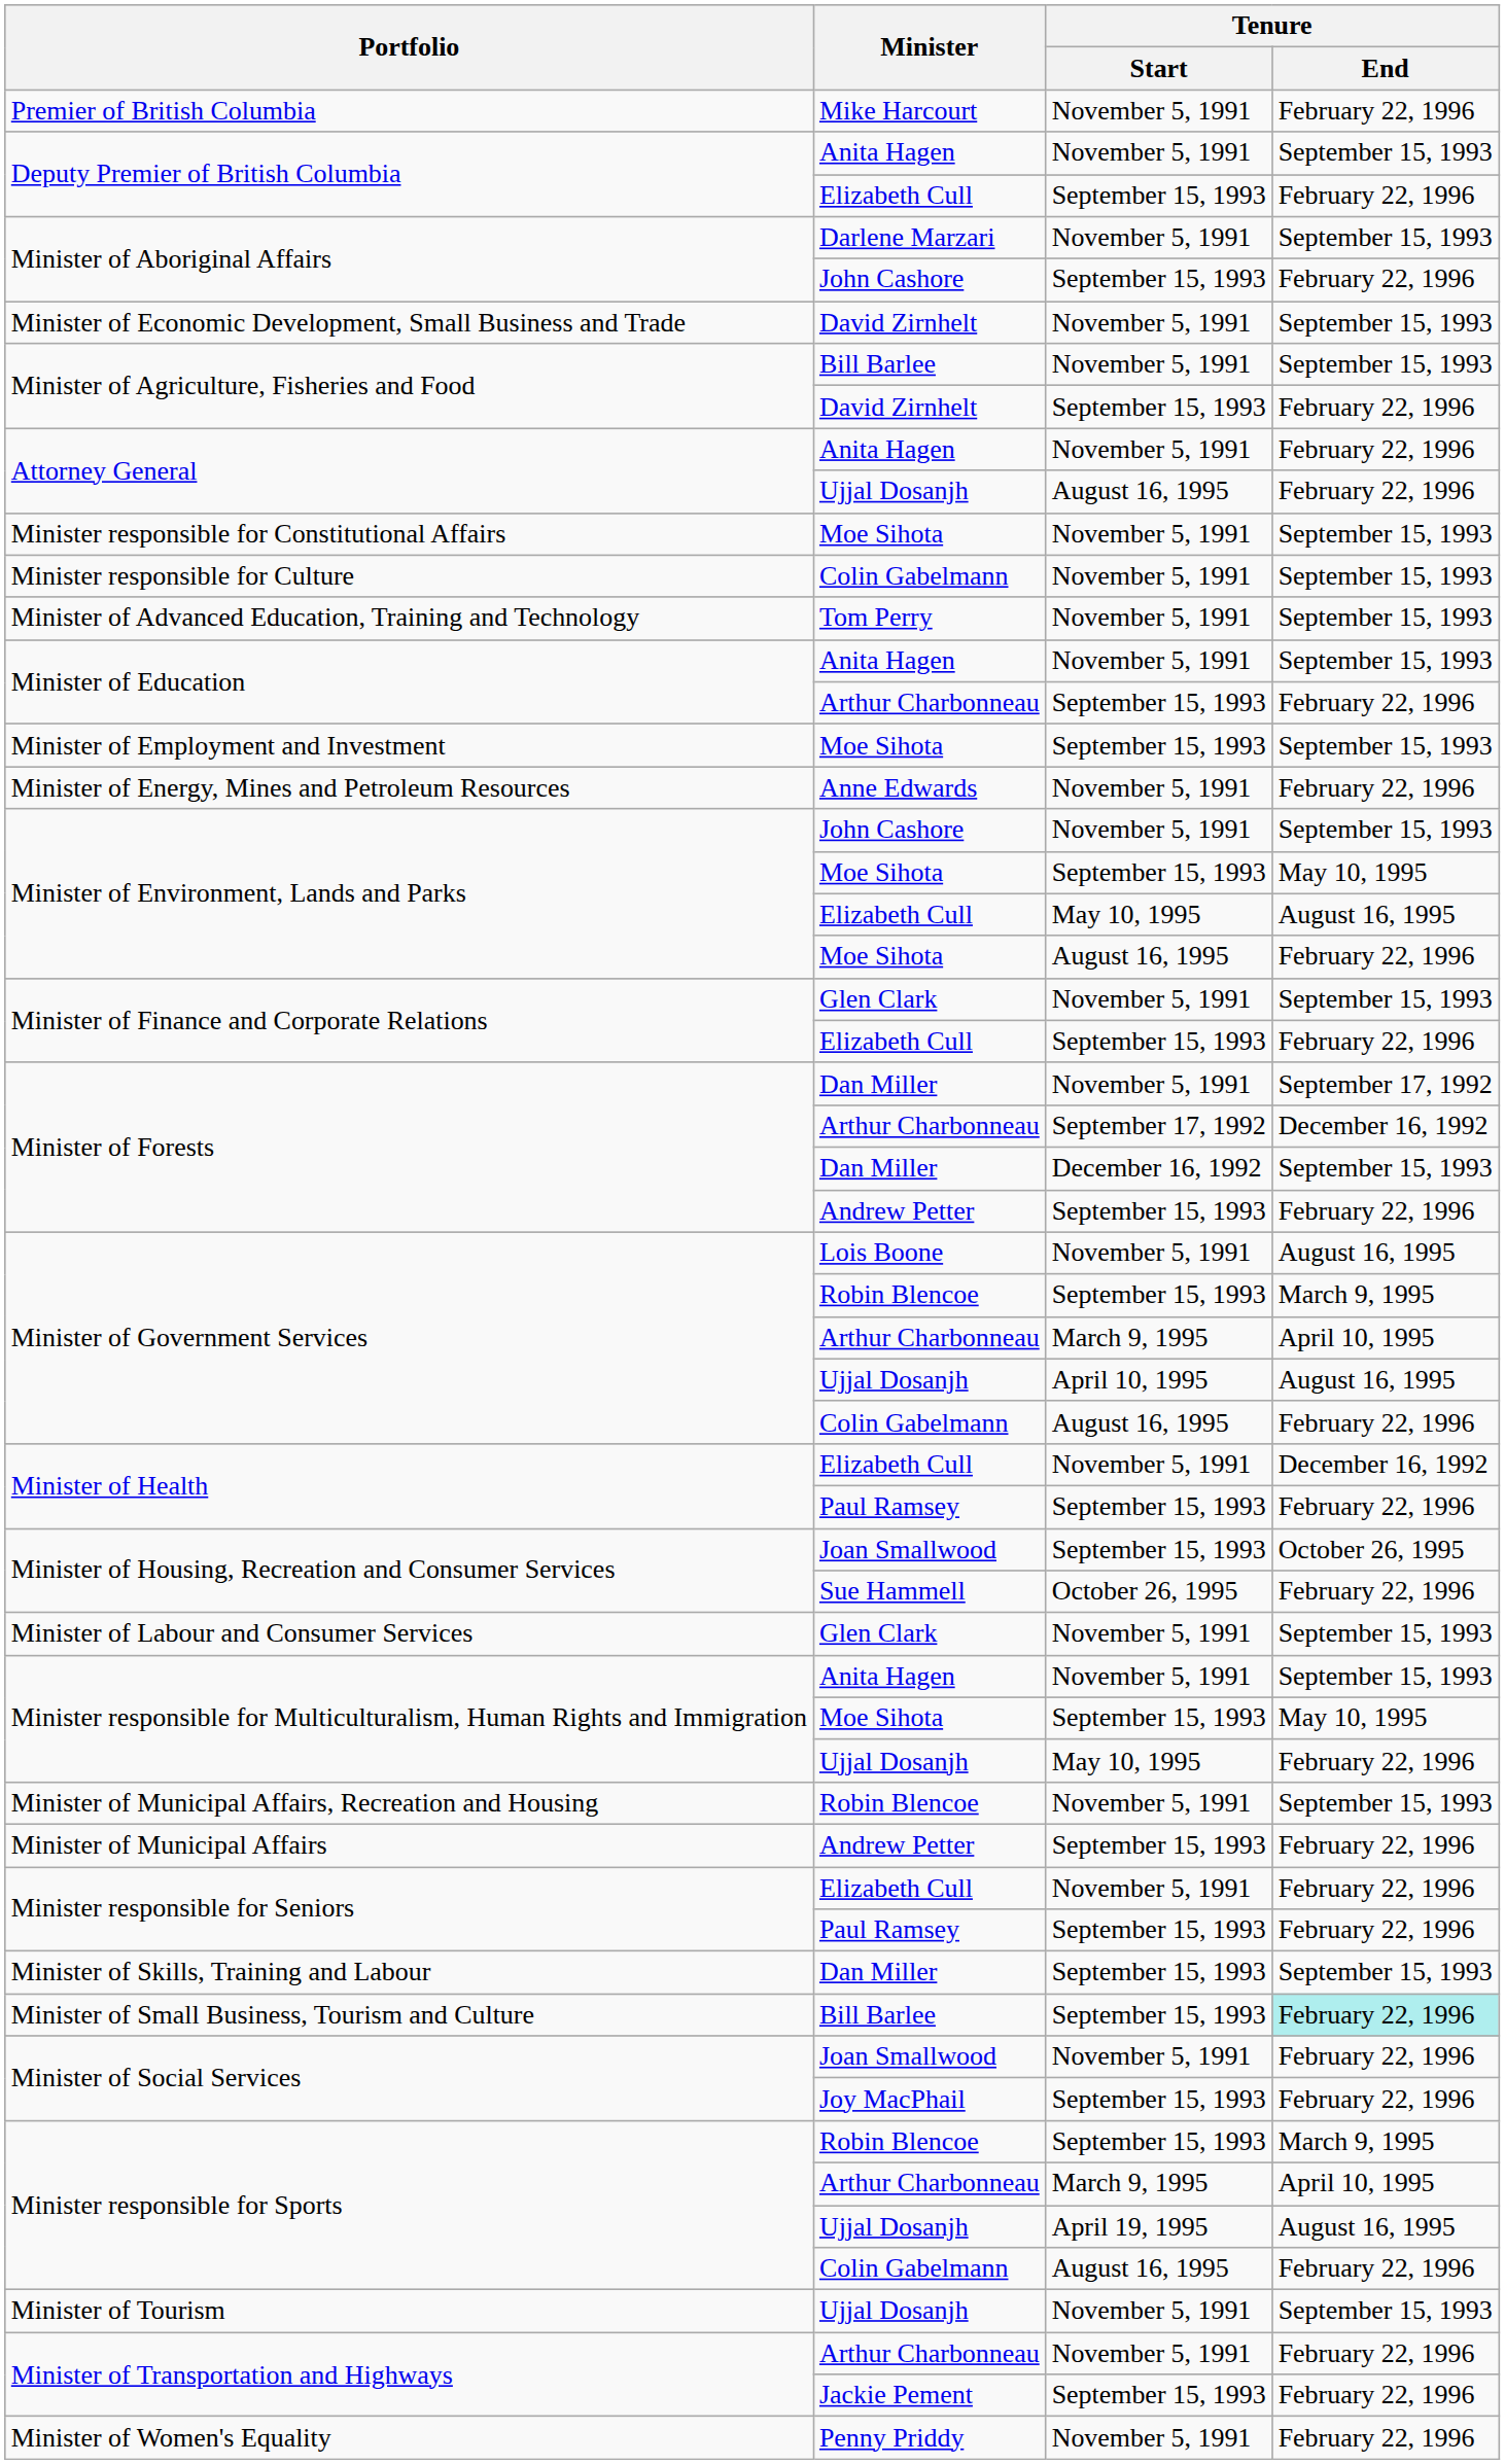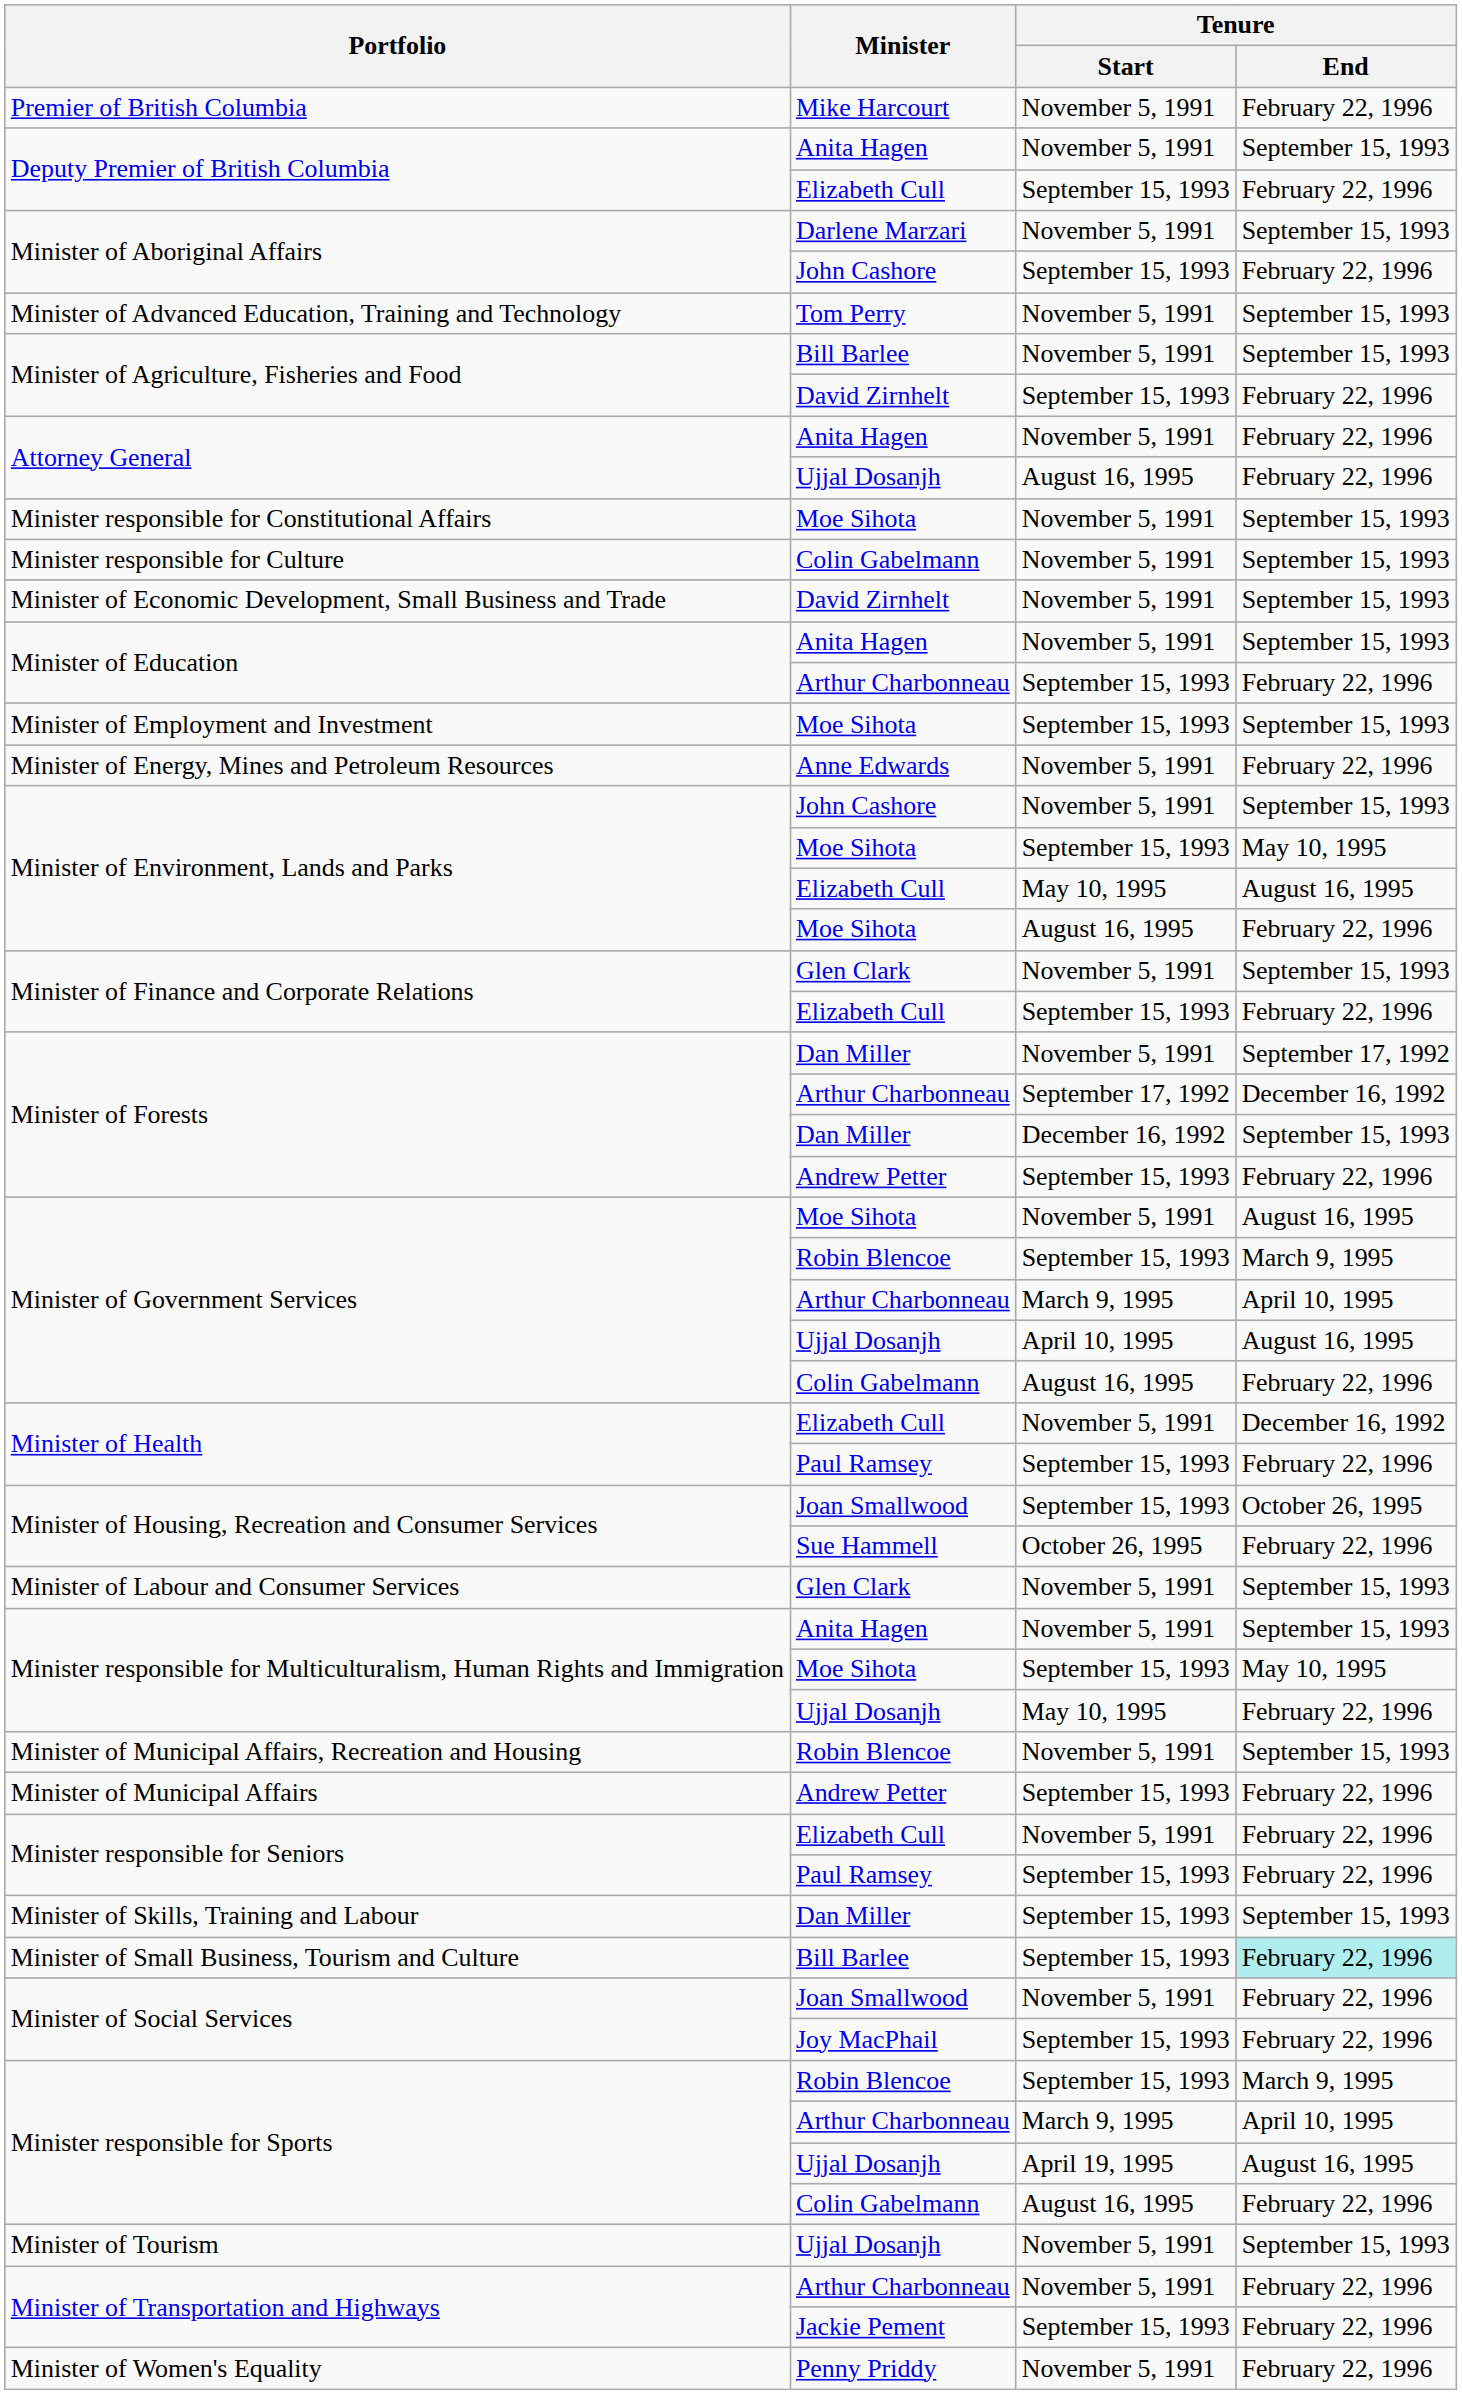rows swapped: Minister of Advanced Education, Training and Technology <-> Minister of Economic Development, Small Business and Trade
Minister of Government Services / November 5, 1991 | Minister: Lois Boone -> Moe Sihota
